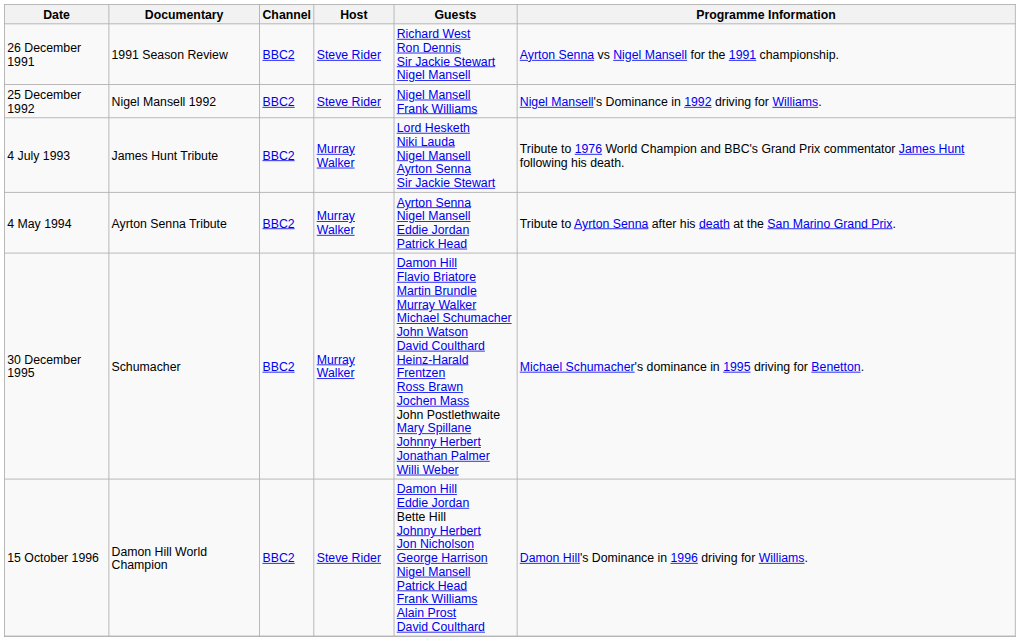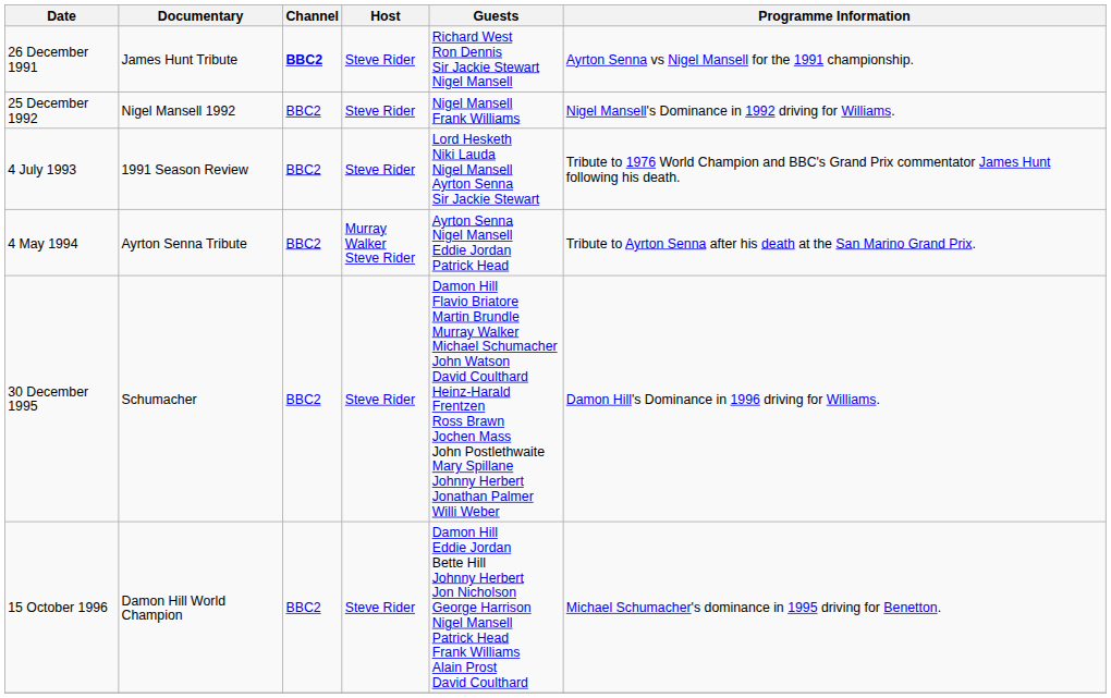26 December 1991 | Documentary: 1991 Season Review -> James Hunt Tribute
26 December 1991 | Channel: normal -> bold
4 July 1993 | Documentary: James Hunt Tribute -> 1991 Season Review
4 July 1993 | Host: Murray Walker -> Steve Rider
4 May 1994 | Host: Murray Walker -> Murray Walker Steve Rider
30 December 1995 | Host: Murray Walker -> Steve Rider
30 December 1995 | Programme Information: Michael Schumacher's dominance in 1995 driving for Benetton. -> Damon Hill's Dominance in 1996 driving for Williams.
15 October 1996 | Programme Information: Damon Hill's Dominance in 1996 driving for Williams. -> Michael Schumacher's dominance in 1995 driving for Benetton.
